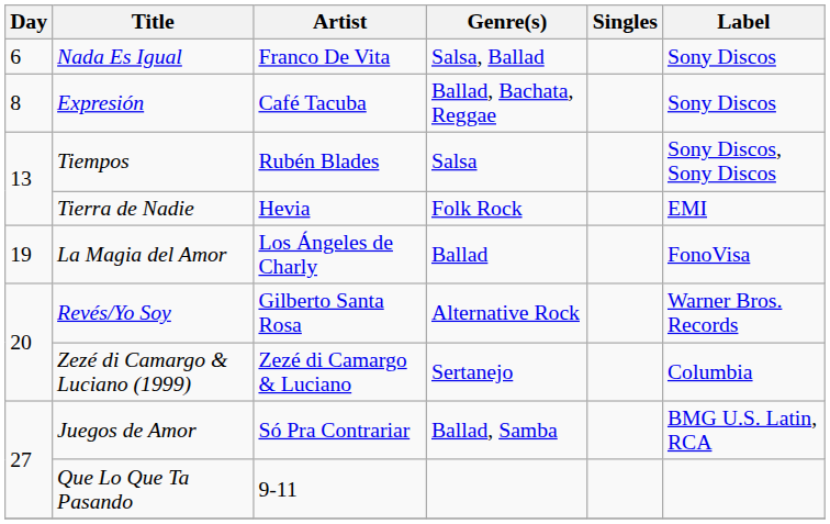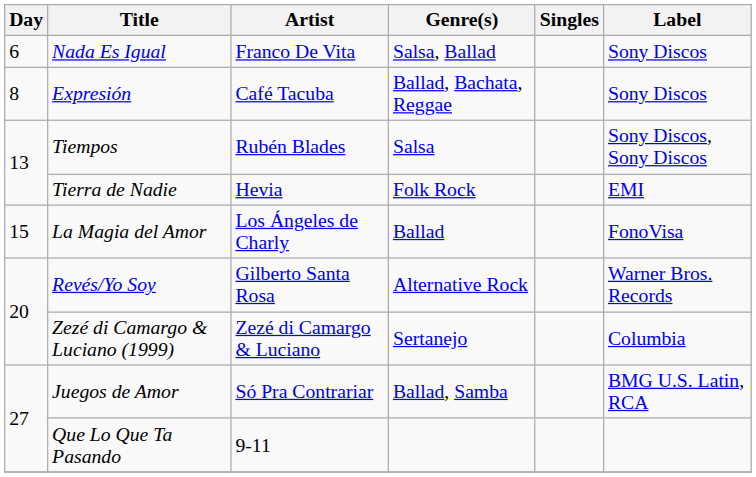La Magia del Amor | Day: 19 -> 15
